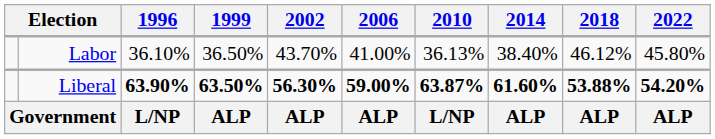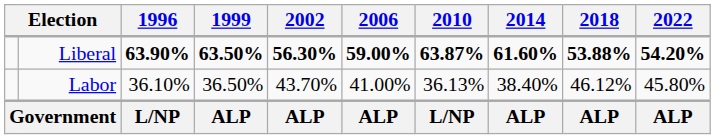rows swapped: Liberal <-> Labor
